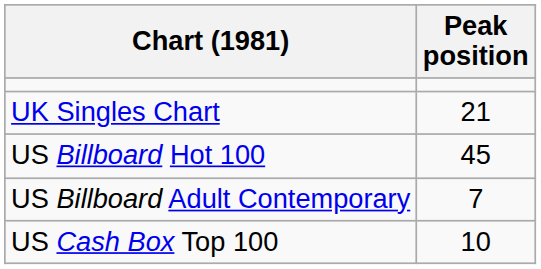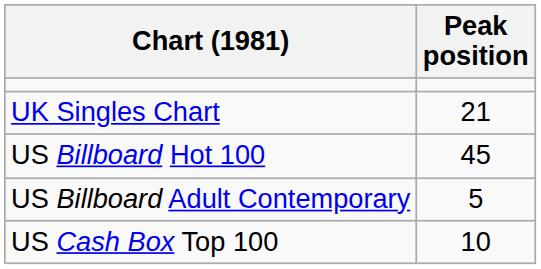US Billboard Adult Contemporary | Peak position: 7 -> 5
